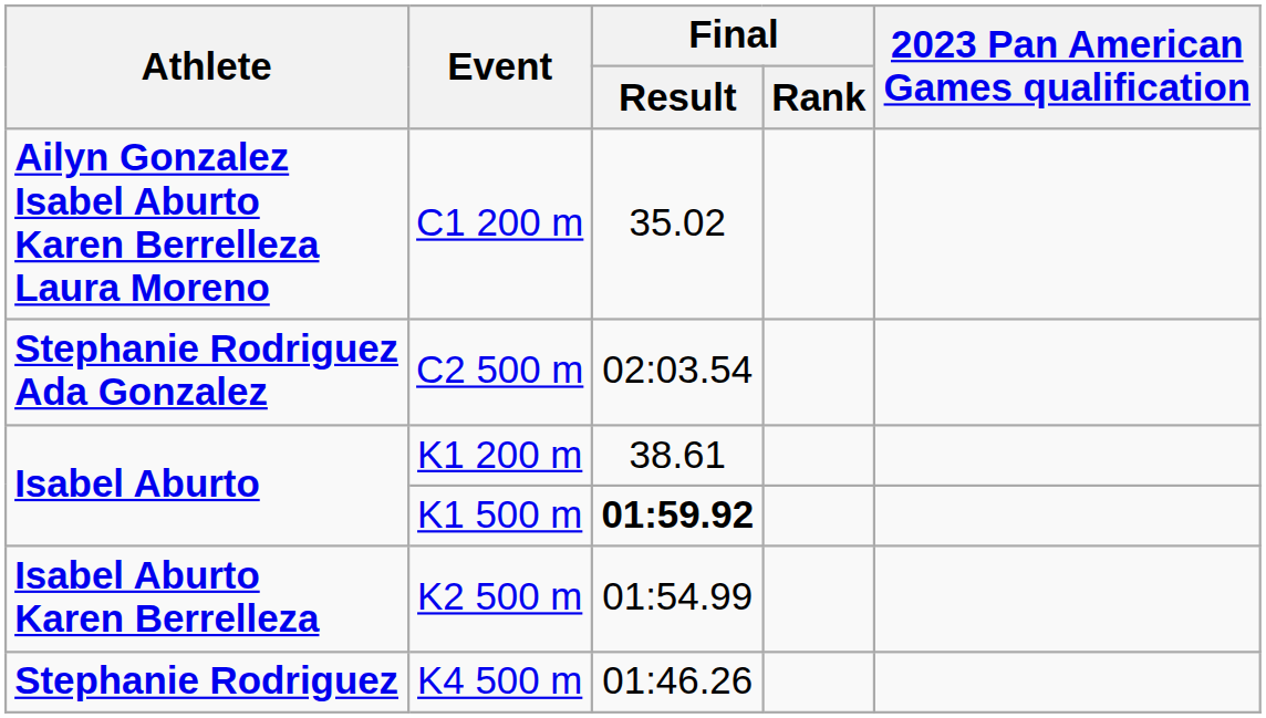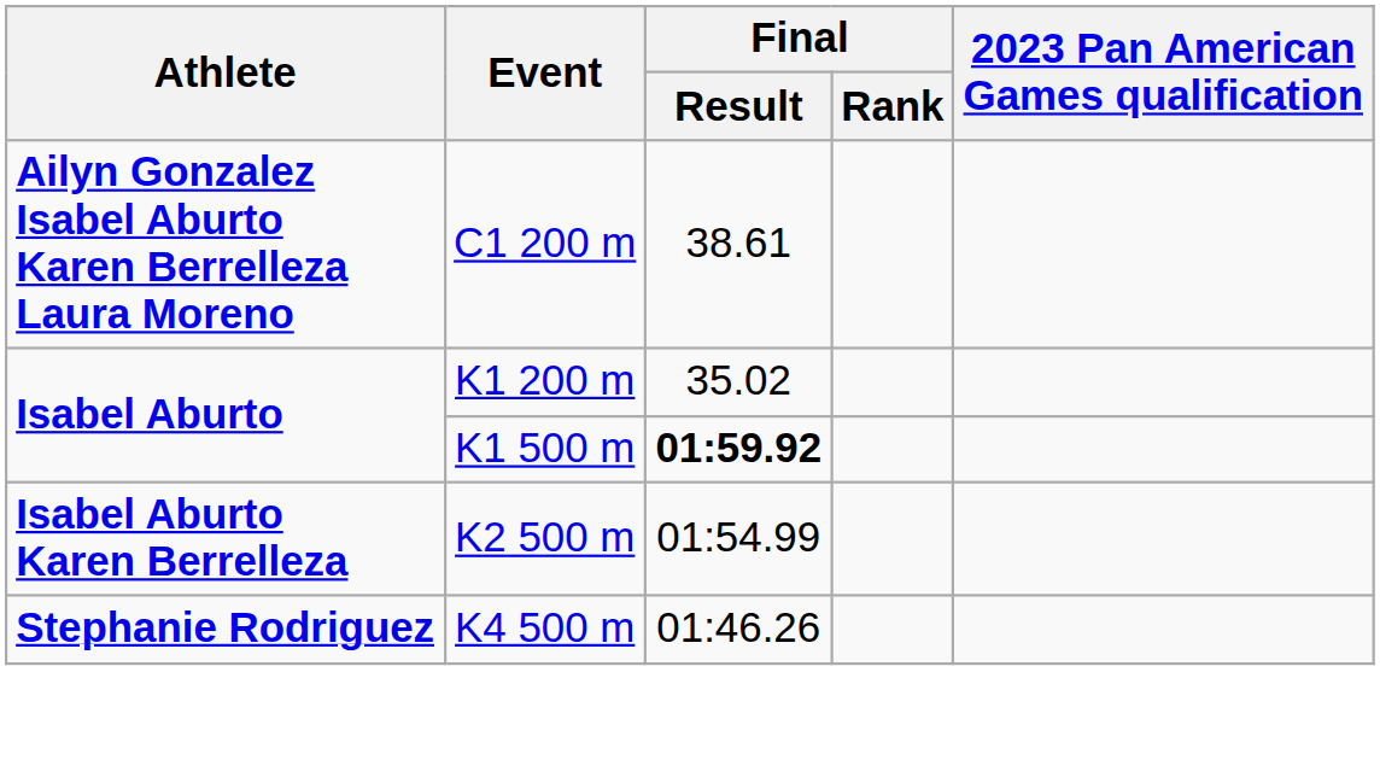C1 200 m | Final / Result: 35.02 -> 38.61
- row: Stephanie Rodriguez Ada Gonzalez | C2 500 m | 02:03.54
K1 200 m | Final / Result: 38.61 -> 35.02
